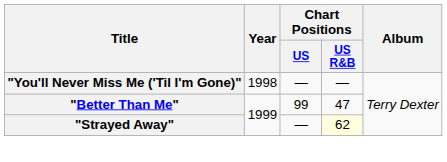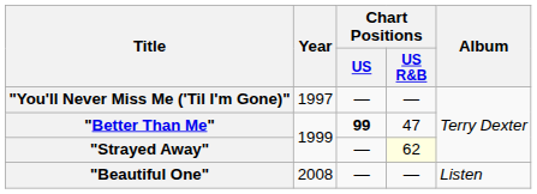"You'll Never Miss Me ('Til I'm Gone)" | Year: 1998 -> 1997
"Better Than Me" | Chart Positions / US: normal -> bold
+ row: "Beautiful One" | 2008 | — | — | Listen
